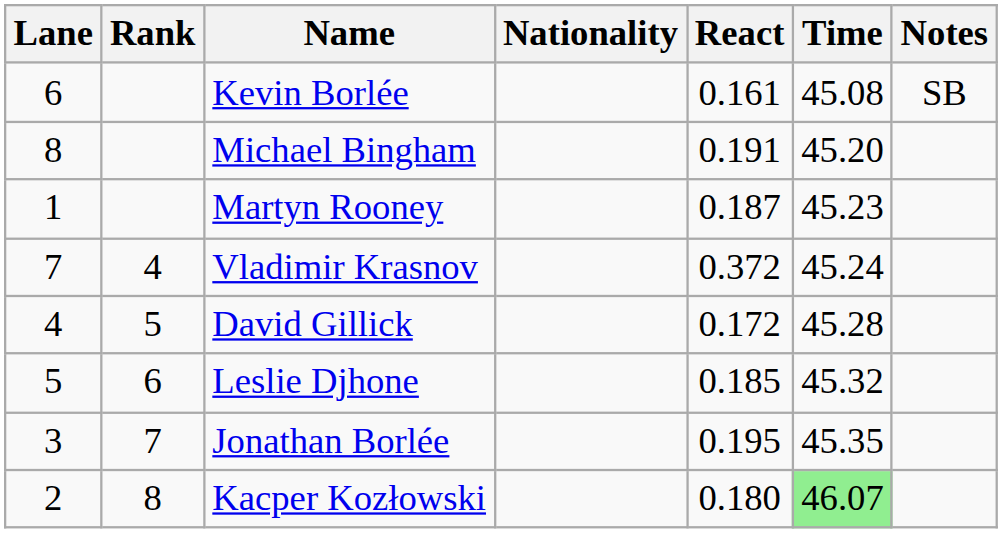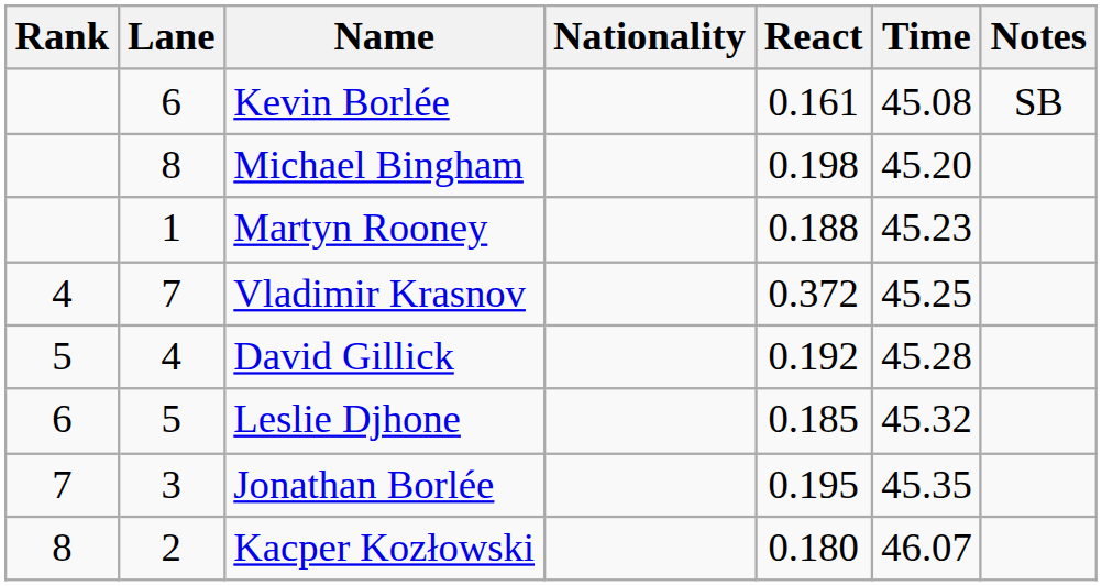columns swapped: Rank <-> Lane
Michael Bingham | React: 0.191 -> 0.198
Martyn Rooney | React: 0.187 -> 0.188
Vladimir Krasnov | Time: 45.24 -> 45.25
David Gillick | React: 0.172 -> 0.192
Kacper Kozłowski | Time: lightgreen background -> no background
